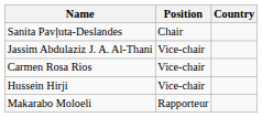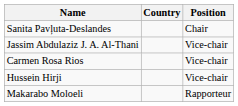columns swapped: Country <-> Position
